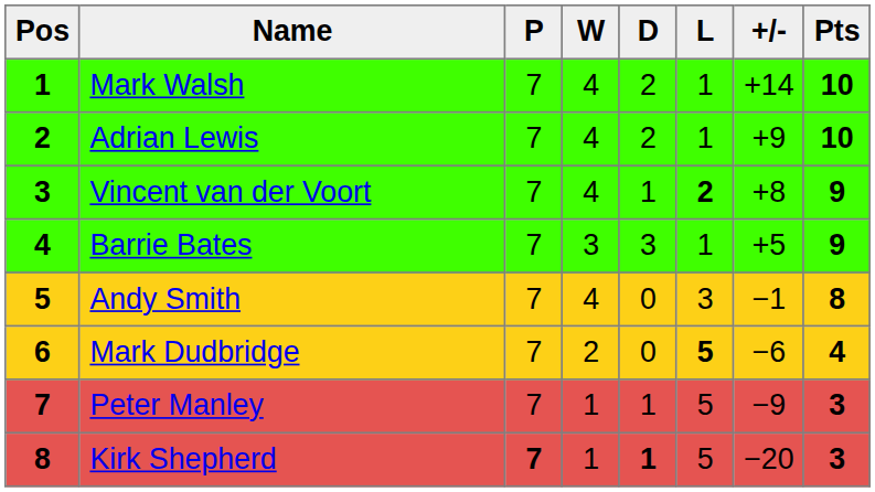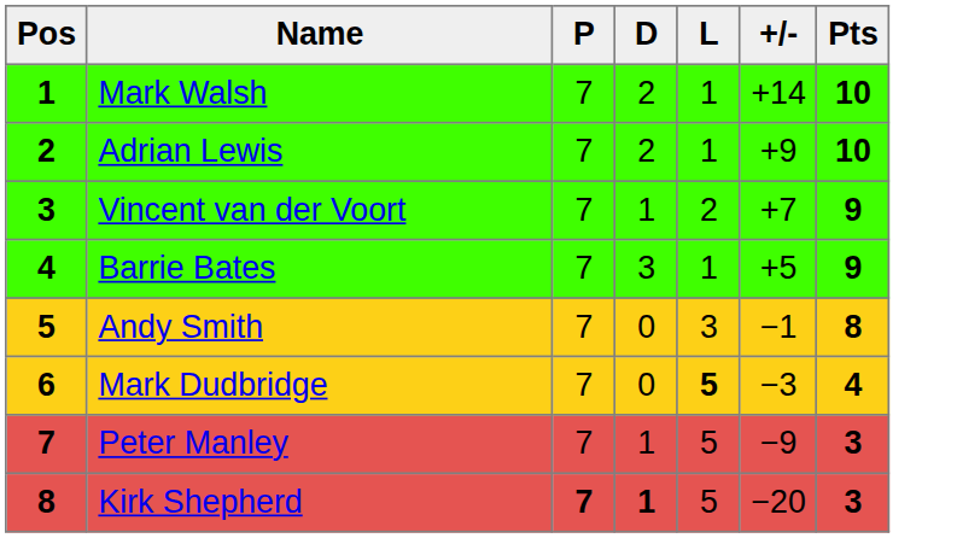- column: W | 4 | 4 | 4 | 3 | 4 | 2 | 1 | 1
Vincent van der Voort | L: bold -> normal
Vincent van der Voort | +/-: +8 -> +7
Mark Dudbridge | +/-: −6 -> −3
